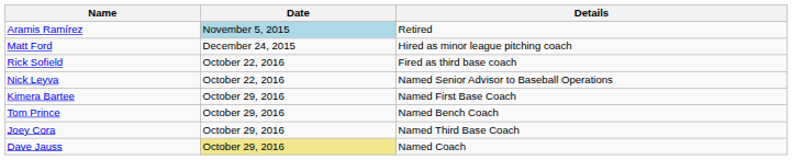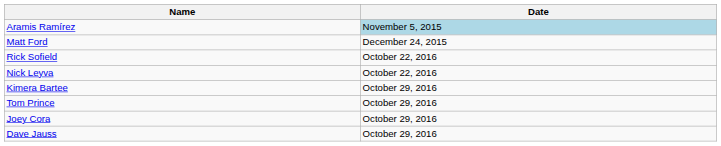- column: Details | Retired | Hired as minor league pitching coach | Fired as third base coach | Named Senior Advisor to Baseball Operations | Named First Base Coach | Named Bench Coach | Named Third Base Coach | Named Coach
Dave Jauss | Date: khaki background -> no background
